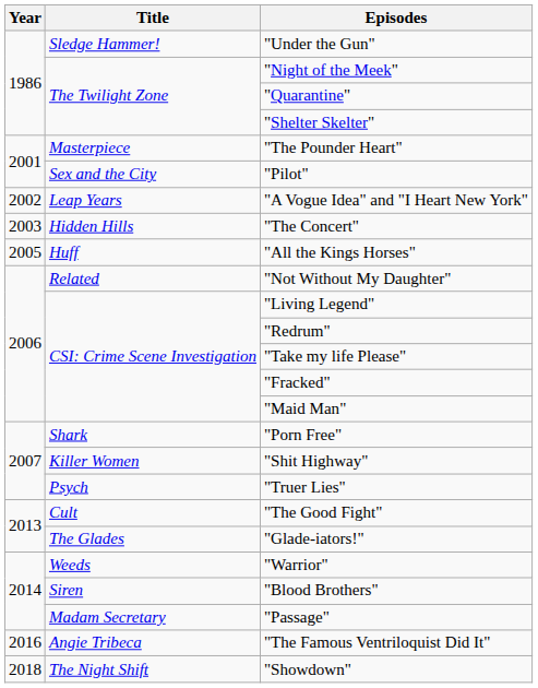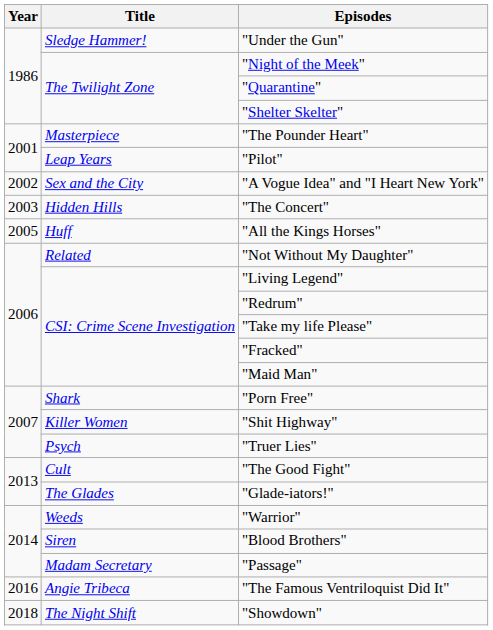"Pilot" | Title: Sex and the City -> Leap Years
"A Vogue Idea" and "I Heart New York" | Title: Leap Years -> Sex and the City
